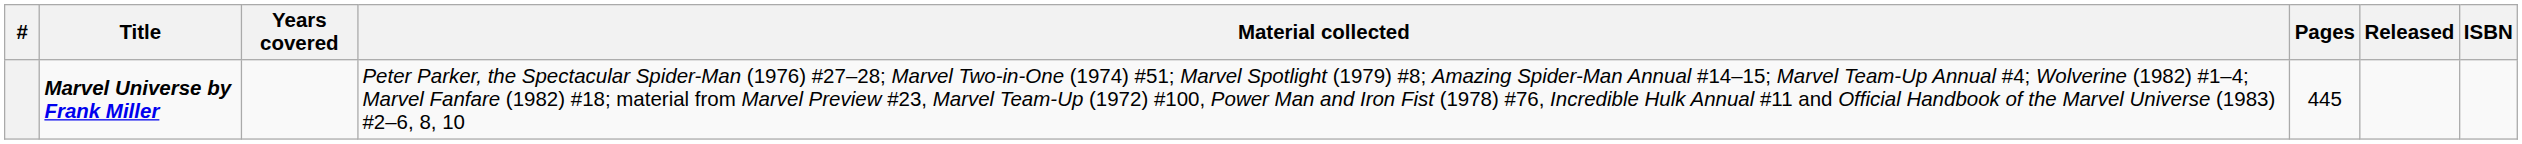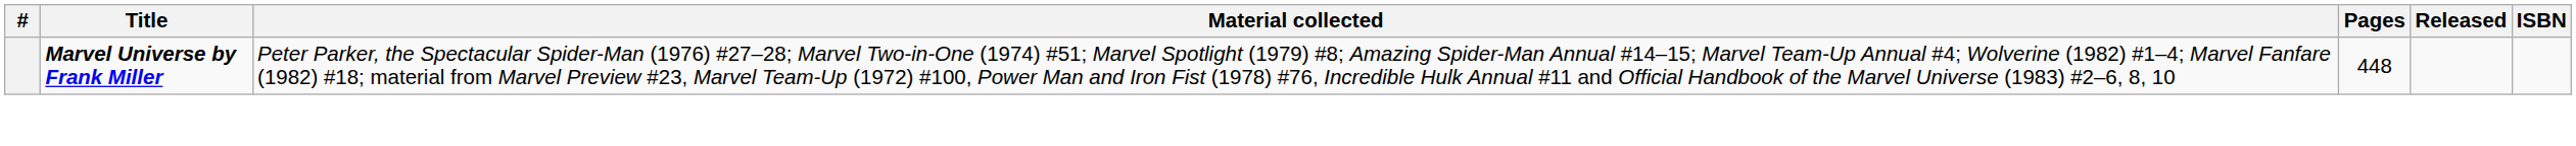- column: Years covered
Marvel Universe by Frank Miller | Pages: 445 -> 448
